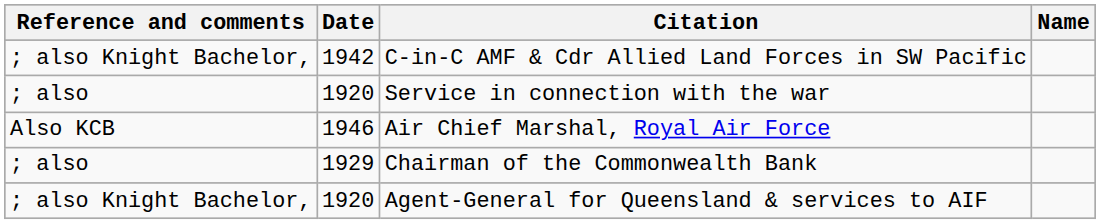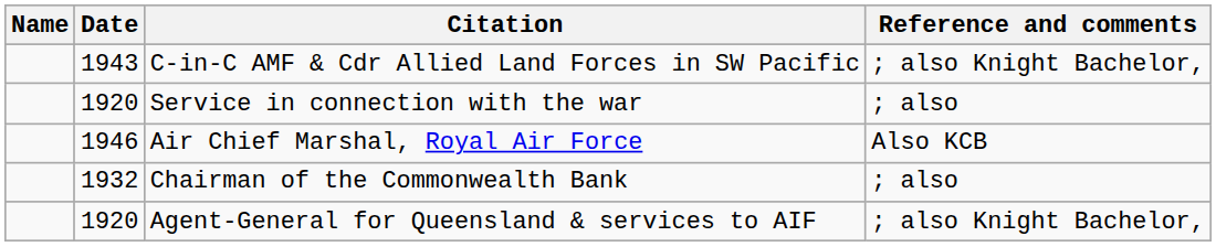columns swapped: Name <-> Reference and comments
C-in-C AMF & Cdr Allied Land Forces in SW Pacific | Date: 1942 -> 1943
Chairman of the Commonwealth Bank | Date: 1929 -> 1932
